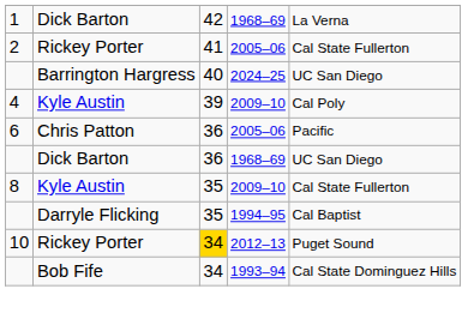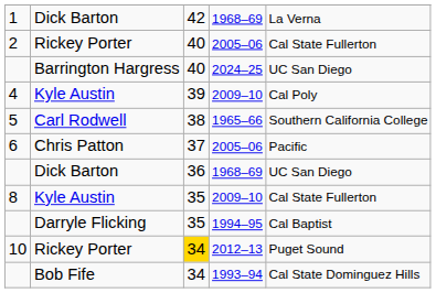2 | column 3: 41 -> 40
+ row: 5 | Carl Rodwell | 38 | 1965–66 | Southern California College
6 | column 3: 36 -> 37
